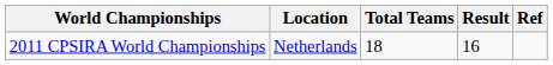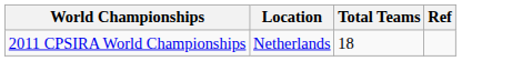- column: Result | 16
